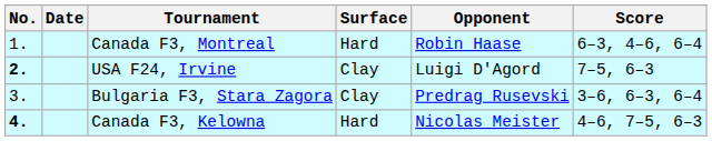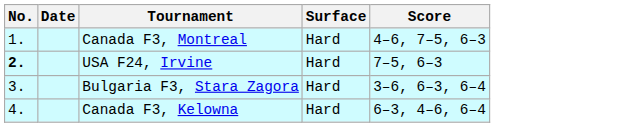- column: Opponent | Robin Haase | Luigi D'Agord | Predrag Rusevski | Nicolas Meister
Canada F3, Montreal | Score: 6–3, 4–6, 6–4 -> 4–6, 7–5, 6–3
USA F24, Irvine | Surface: Clay -> Hard
Bulgaria F3, Stara Zagora | Surface: Clay -> Hard
Canada F3, Kelowna | No.: bold -> normal
Canada F3, Kelowna | Score: 4–6, 7–5, 6–3 -> 6–3, 4–6, 6–4
